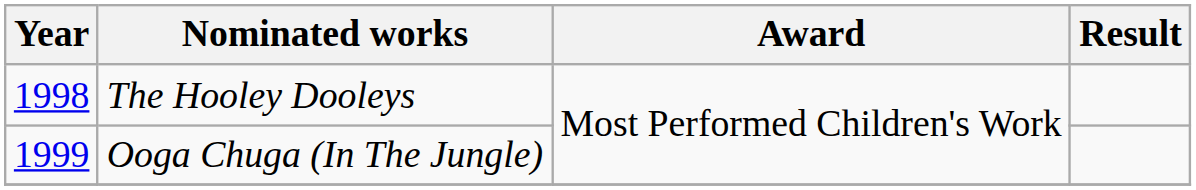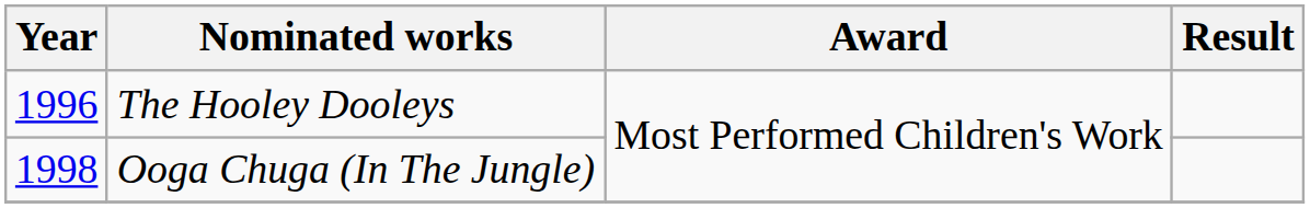The Hooley Dooleys | Year: 1998 -> 1996
Ooga Chuga (In The Jungle) | Year: 1999 -> 1998
